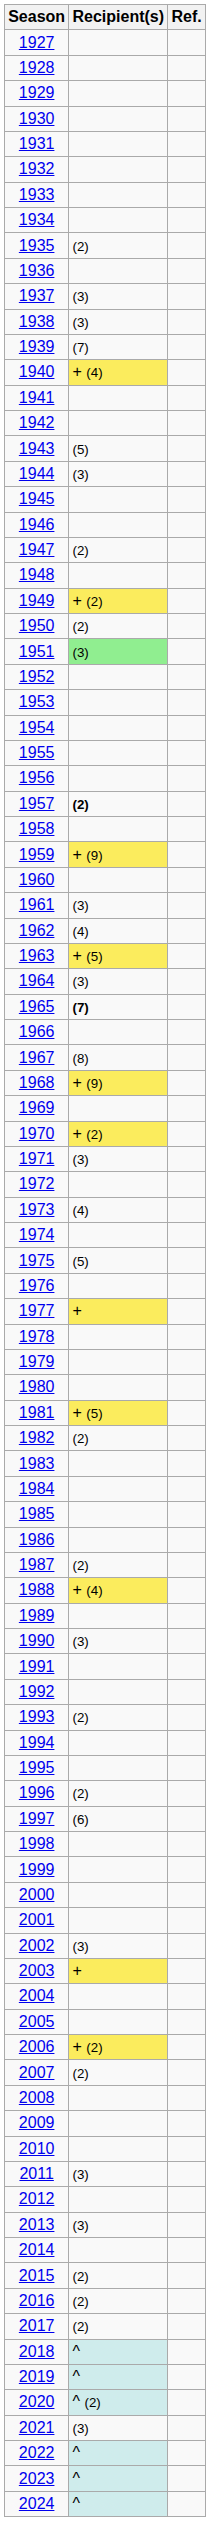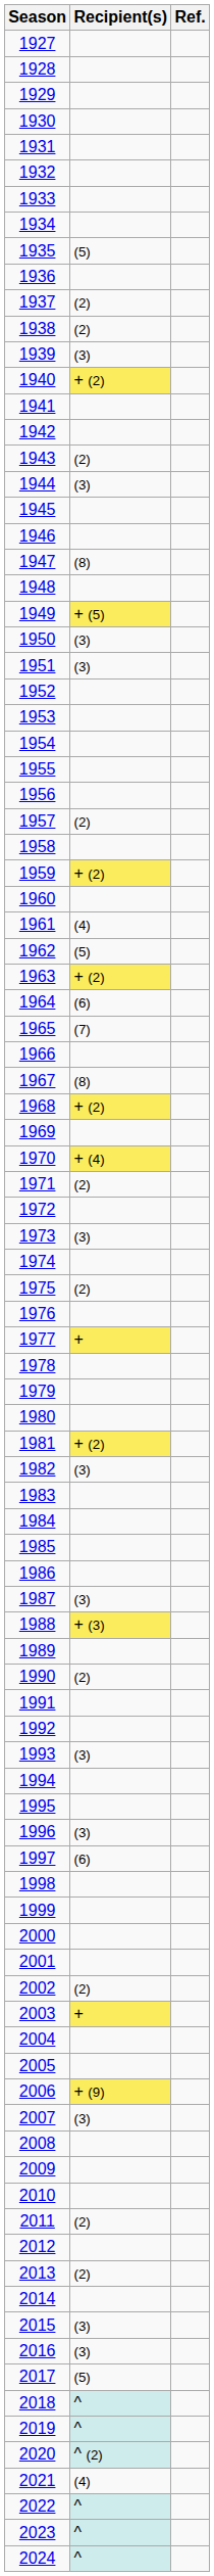1935 | Recipient(s): (2) -> (5)
1937 | Recipient(s): (3) -> (2)
1938 | Recipient(s): (3) -> (2)
1939 | Recipient(s): (7) -> (3)
1940 | Recipient(s): + (4) -> + (2)
1943 | Recipient(s): (5) -> (2)
1947 | Recipient(s): (2) -> (8)
1949 | Recipient(s): + (2) -> + (5)
1950 | Recipient(s): (2) -> (3)
1951 | Recipient(s): lightgreen background -> no background
1957 | Recipient(s): bold -> normal
1959 | Recipient(s): + (9) -> + (2)
1961 | Recipient(s): (3) -> (4)
1962 | Recipient(s): (4) -> (5)
1963 | Recipient(s): + (5) -> + (2)
1964 | Recipient(s): (3) -> (6)
1965 | Recipient(s): bold -> normal
1968 | Recipient(s): + (9) -> + (2)
1970 | Recipient(s): + (2) -> + (4)
1971 | Recipient(s): (3) -> (2)
1973 | Recipient(s): (4) -> (3)
1975 | Recipient(s): (5) -> (2)
1981 | Recipient(s): + (5) -> + (2)
1982 | Recipient(s): (2) -> (3)
1987 | Recipient(s): (2) -> (3)
1988 | Recipient(s): + (4) -> + (3)
1990 | Recipient(s): (3) -> (2)
1993 | Recipient(s): (2) -> (3)
1996 | Recipient(s): (2) -> (3)
2002 | Recipient(s): (3) -> (2)
2006 | Recipient(s): + (2) -> + (9)
2007 | Recipient(s): (2) -> (3)
2011 | Recipient(s): (3) -> (2)
2013 | Recipient(s): (3) -> (2)
2015 | Recipient(s): (2) -> (3)
2016 | Recipient(s): (2) -> (3)
2017 | Recipient(s): (2) -> (5)
2021 | Recipient(s): (3) -> (4)
